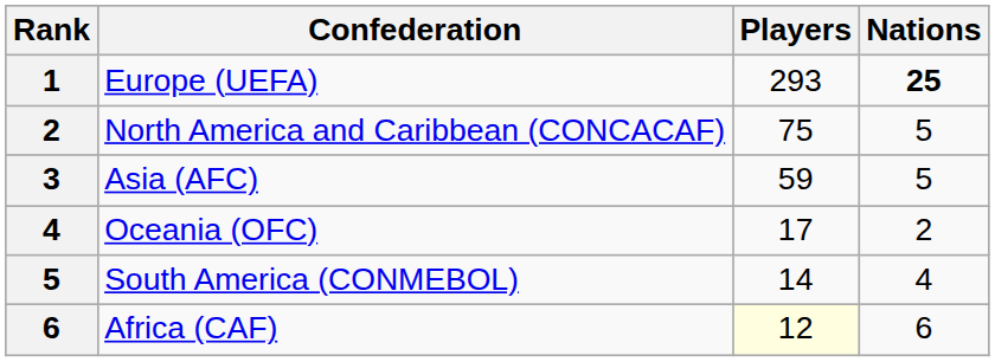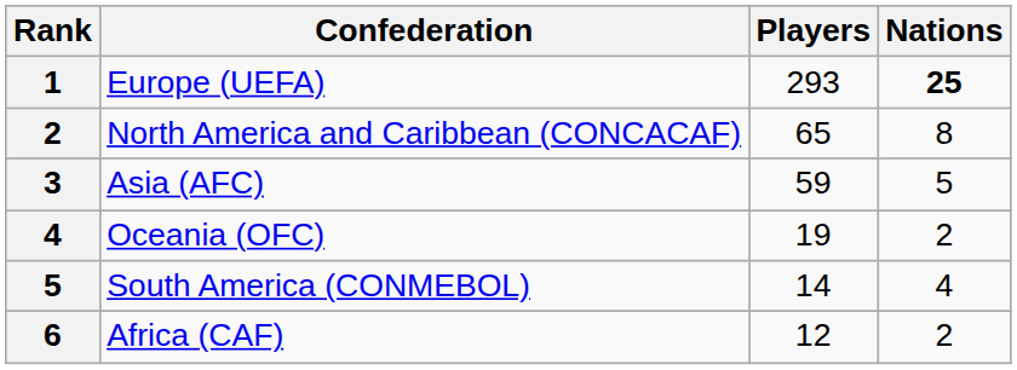North America and Caribbean (CONCACAF) | Players: 75 -> 65
North America and Caribbean (CONCACAF) | Nations: 5 -> 8
Oceania (OFC) | Players: 17 -> 19
Africa (CAF) | Players: lightyellow background -> no background
Africa (CAF) | Nations: 6 -> 2
